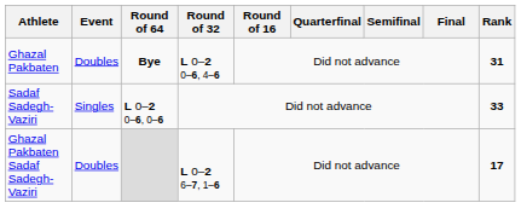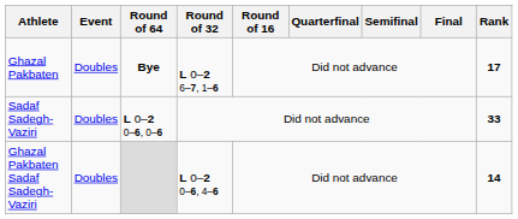Ghazal Pakbaten | Round of 32: L 0–2 0–6, 4–6 -> L 0–2 6–7, 1–6
Ghazal Pakbaten | Rank: 31 -> 17
Sadaf Sadegh-Vaziri | Event: Singles -> Doubles
Ghazal Pakbaten Sadaf Sadegh-Vaziri | Round of 32: L 0–2 6–7, 1–6 -> L 0–2 0–6, 4–6
Ghazal Pakbaten Sadaf Sadegh-Vaziri | Rank: 17 -> 14
